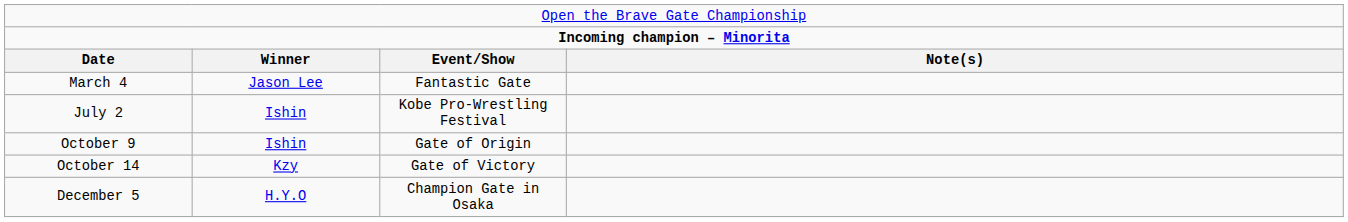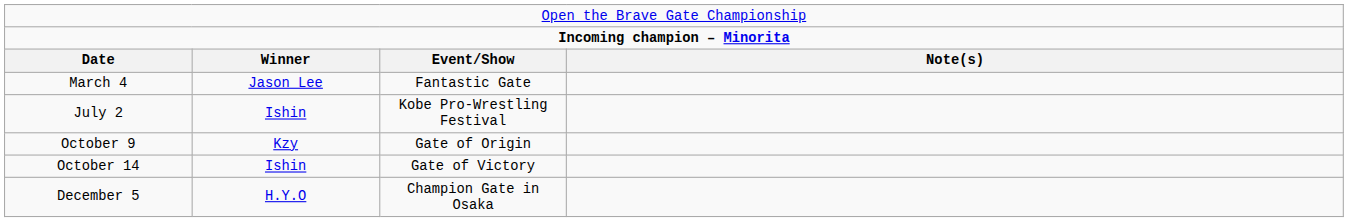October 9 | column 2: Ishin -> Kzy
October 14 | column 2: Kzy -> Ishin
